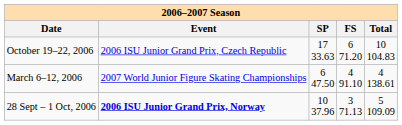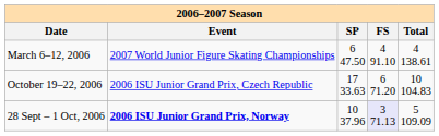rows swapped: March 6–12, 2006 <-> October 19–22, 2006
28 Sept – 1 Oct, 2006 | FS: no background -> lavender background
